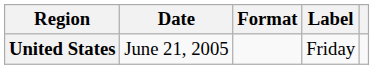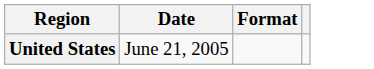- column: Label | Friday
